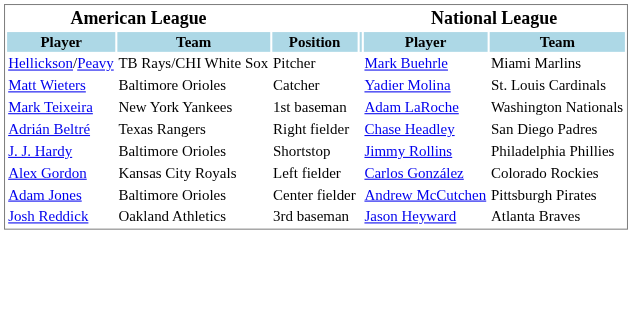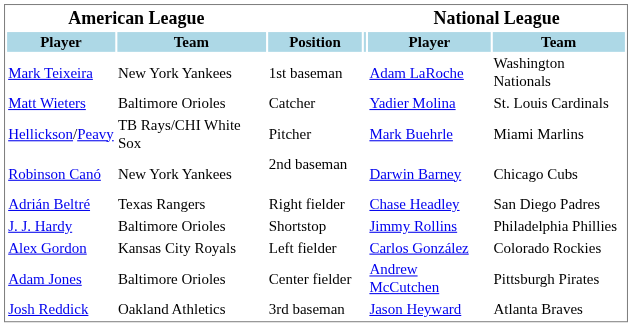rows swapped: Hellickson/Peavy <-> Mark Teixeira
+ row: Robinson Canó | New York Yankees | 2nd baseman | Darwin Barney | Chicago Cubs
